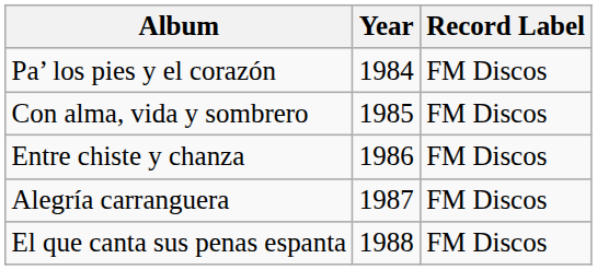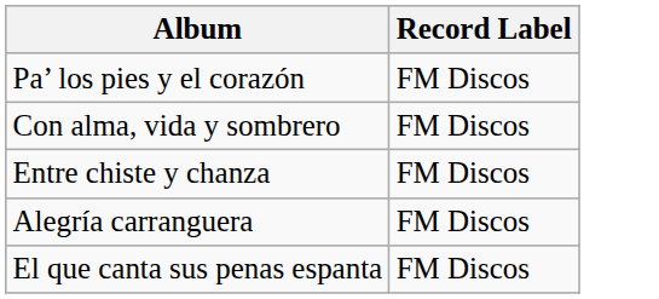- column: Year | 1984 | 1985 | 1986 | 1987 | 1988
